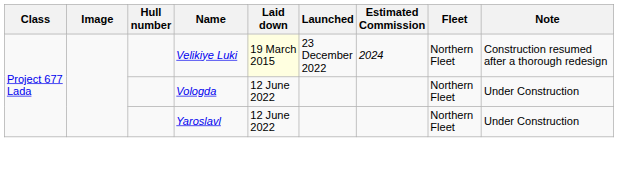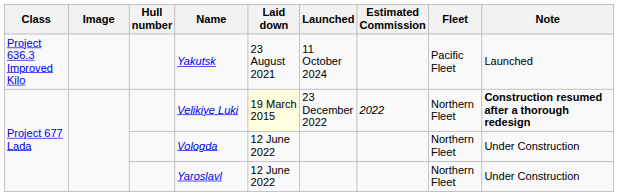+ row: Project 636.3 Improved Kilo | Yakutsk | 23 August 2021 | 11 October 2024 | Pacific Fleet | Launched
Velikiye Luki | Estimated Commission: 2024 -> 2022
Velikiye Luki | Note: normal -> bold
